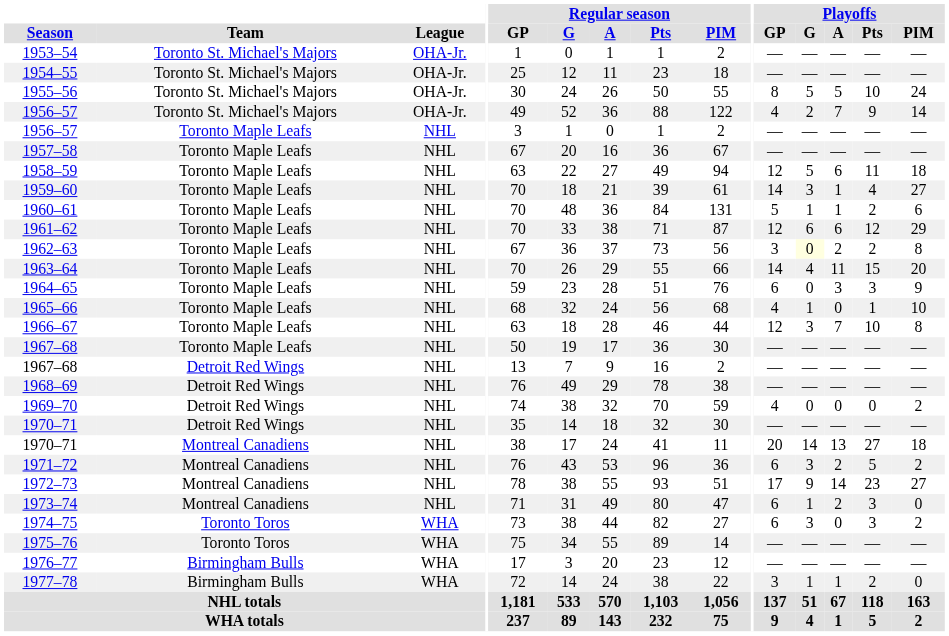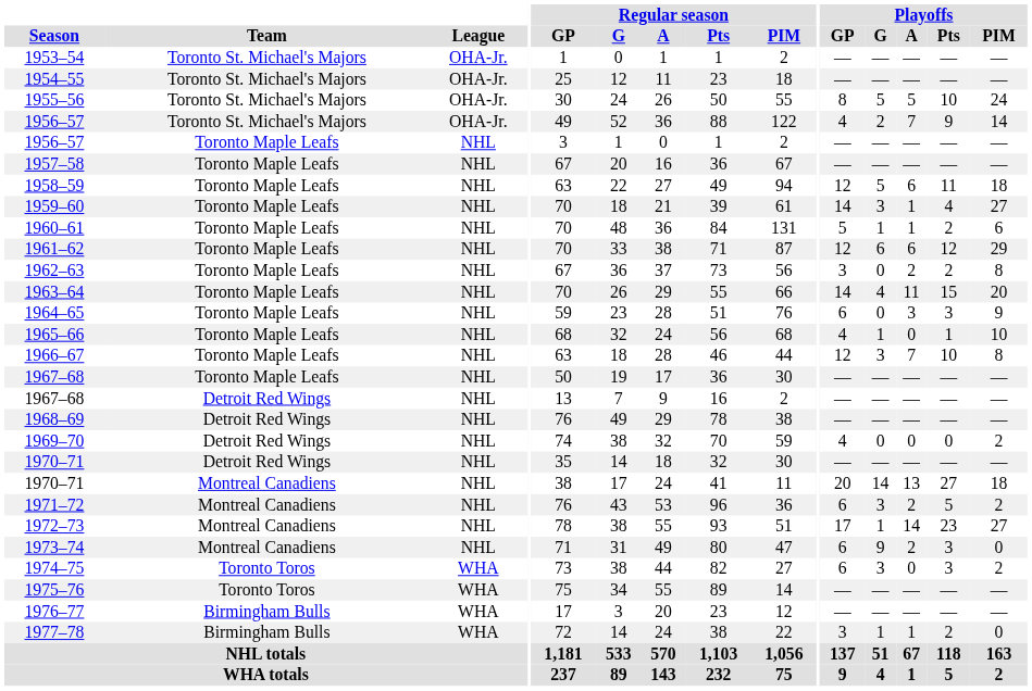1962–63 | Playoffs / G: lightyellow background -> no background
1972–73 | Playoffs / G: 9 -> 1
1973–74 | Playoffs / G: 1 -> 9
